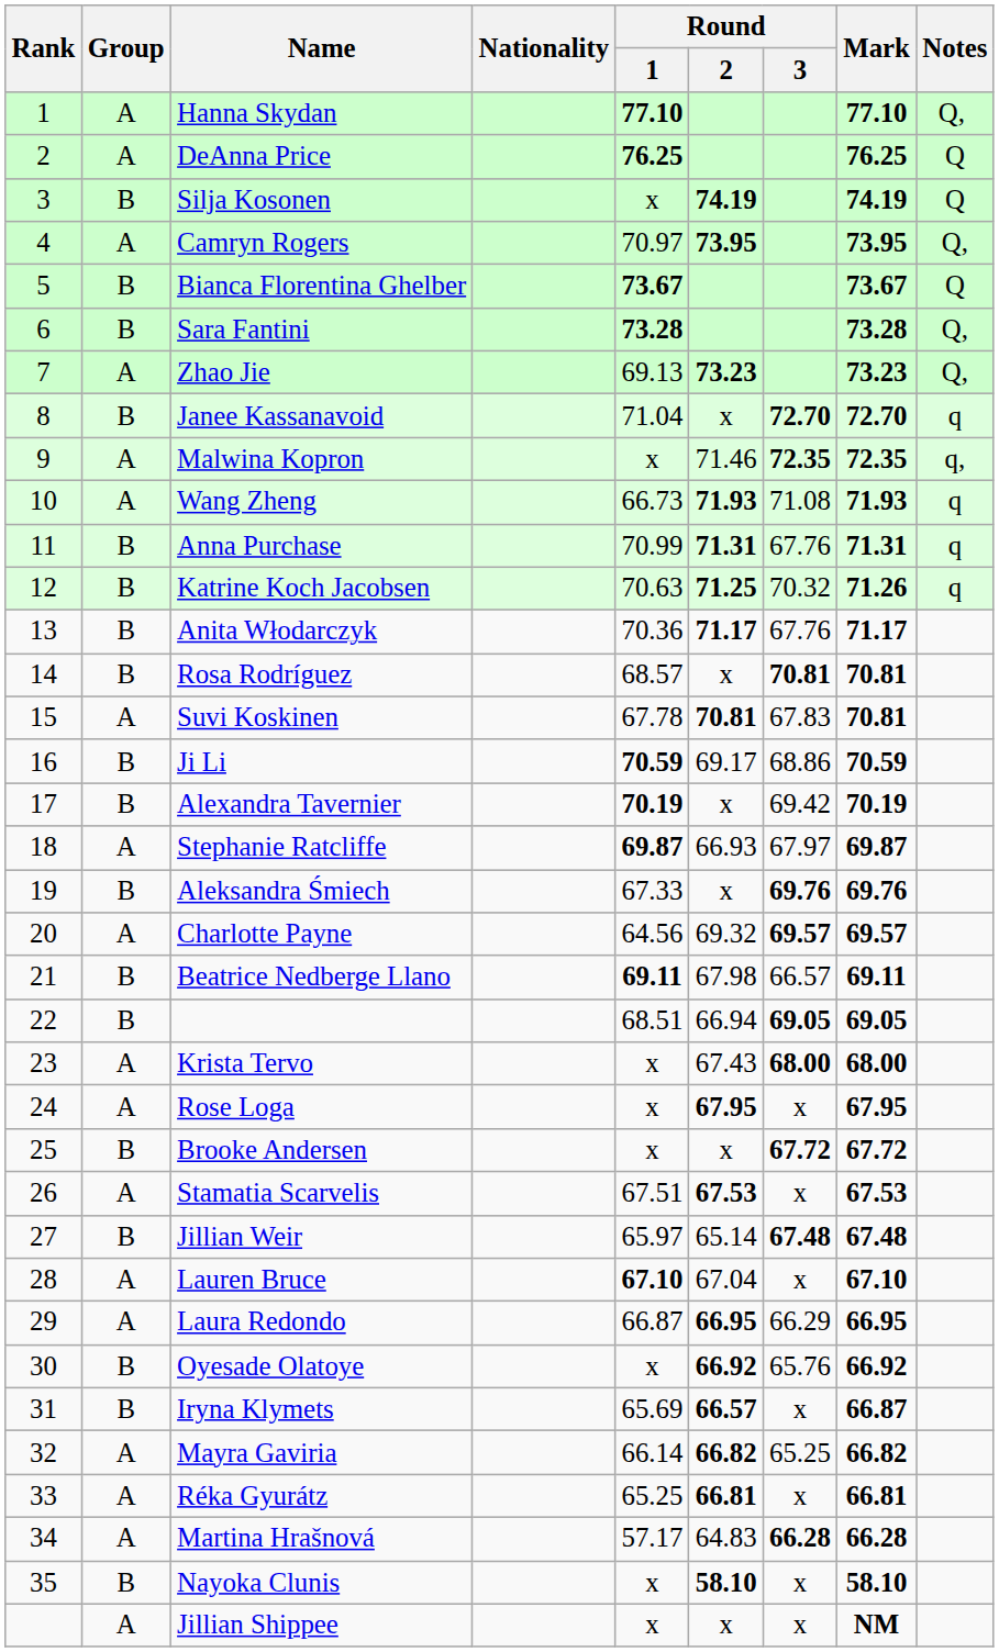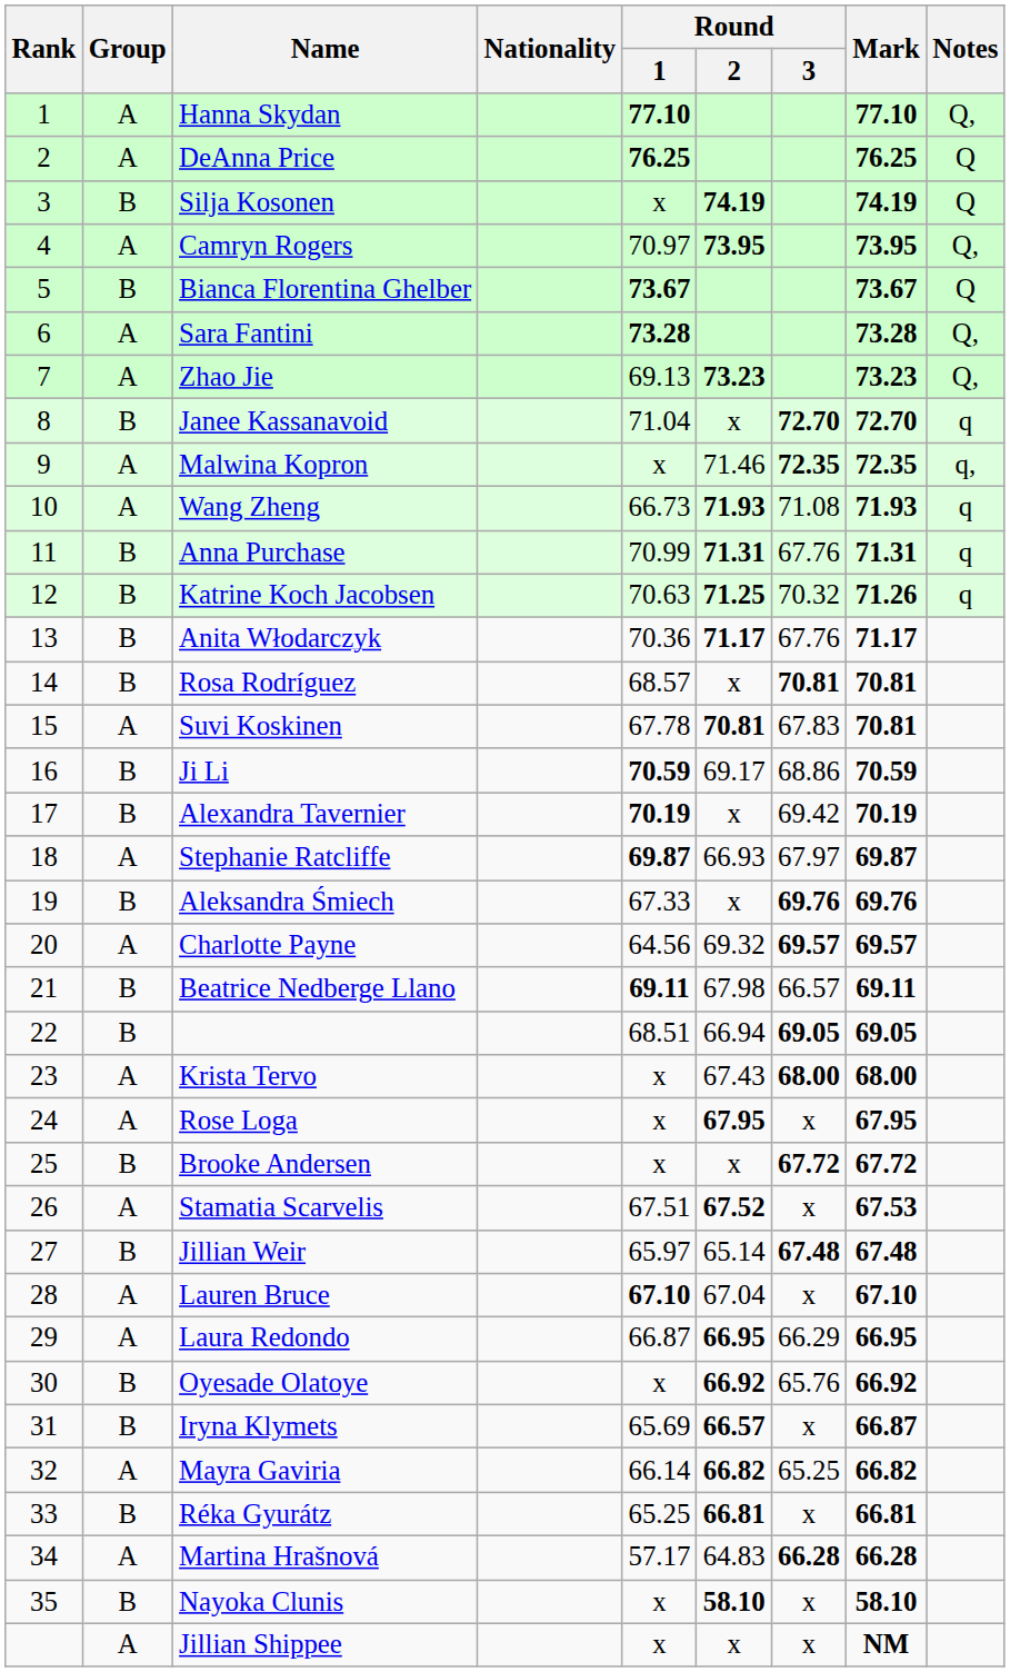Sara Fantini | Group: B -> A
Stamatia Scarvelis | Round / 2: 67.53 -> 67.52
Réka Gyurátz | Group: A -> B
